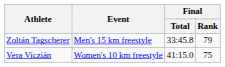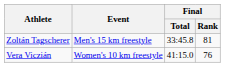Zoltán Tagscherer | Final / Rank: 79 -> 81
Vera Viczián | Final / Rank: 75 -> 76
